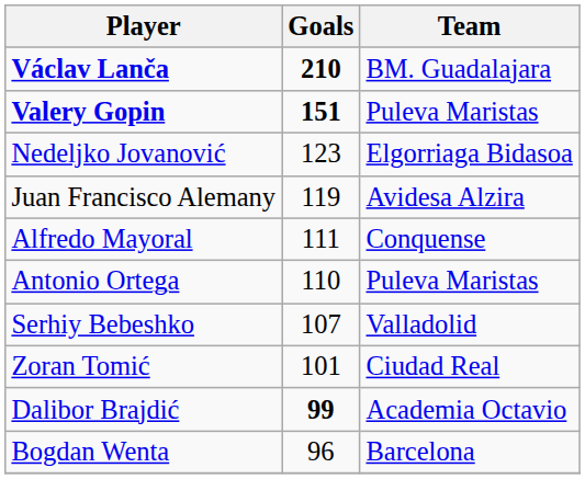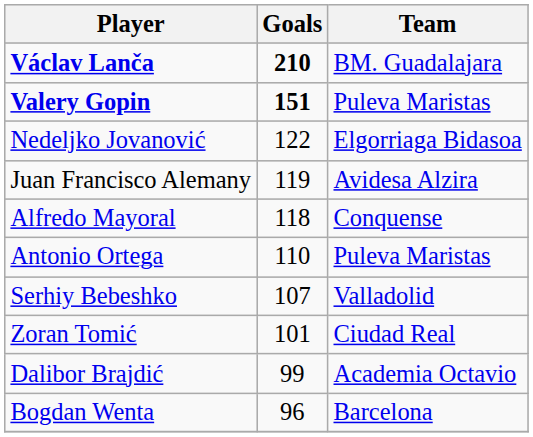Nedeljko Jovanović | Goals: 123 -> 122
Alfredo Mayoral | Goals: 111 -> 118
Dalibor Brajdić | Goals: bold -> normal
